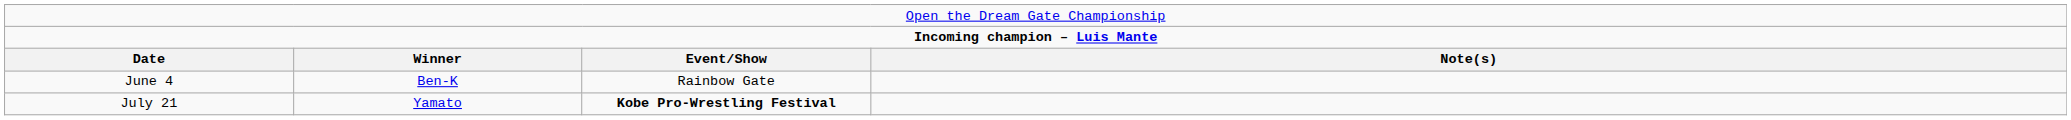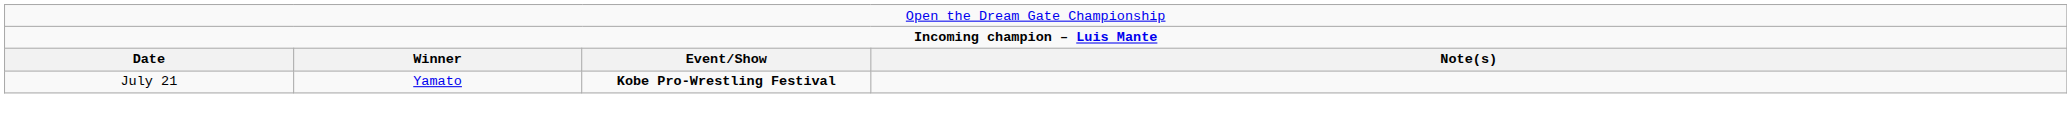- row: June 4 | Ben-K | Rainbow Gate
